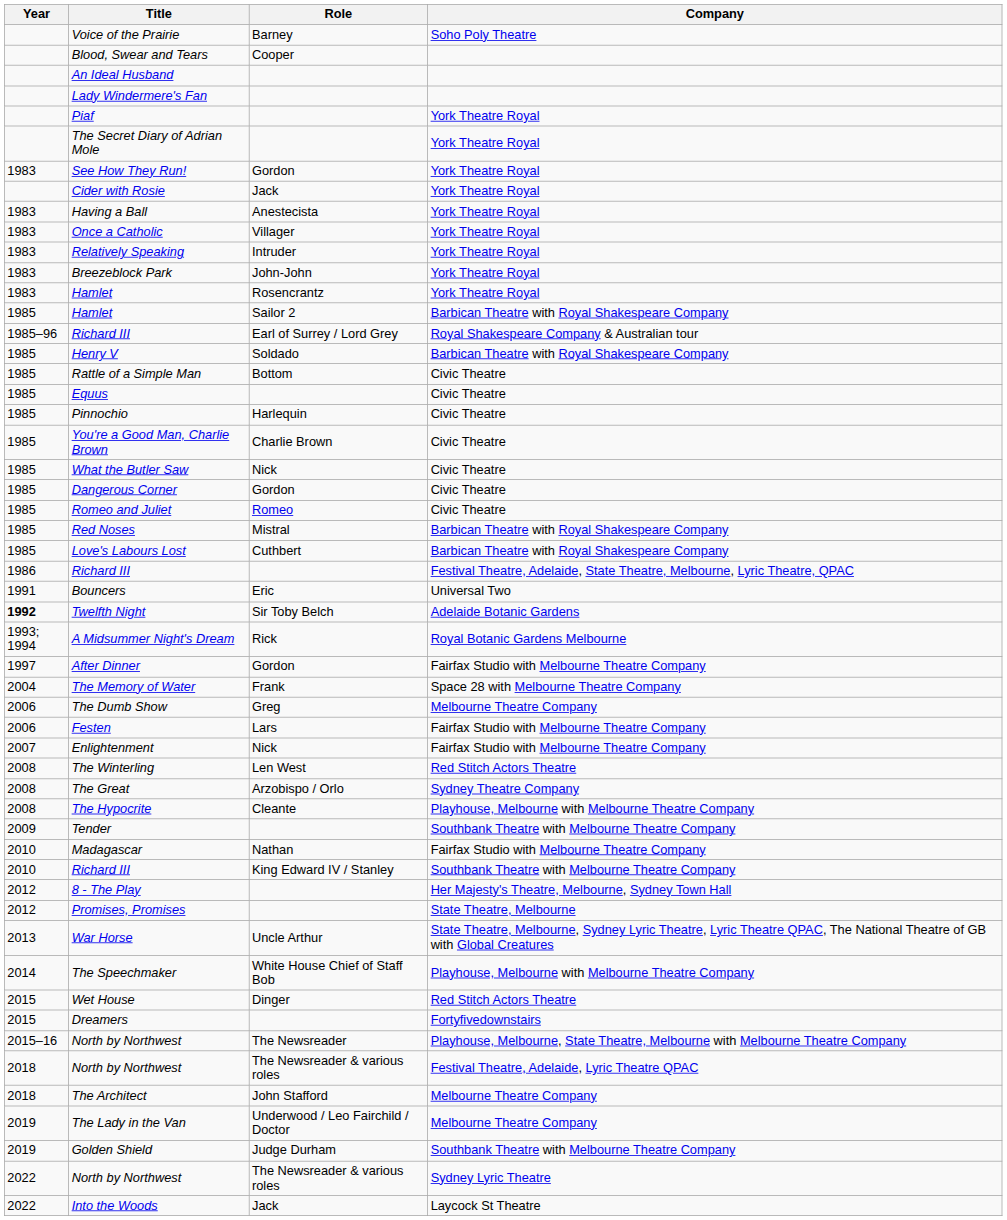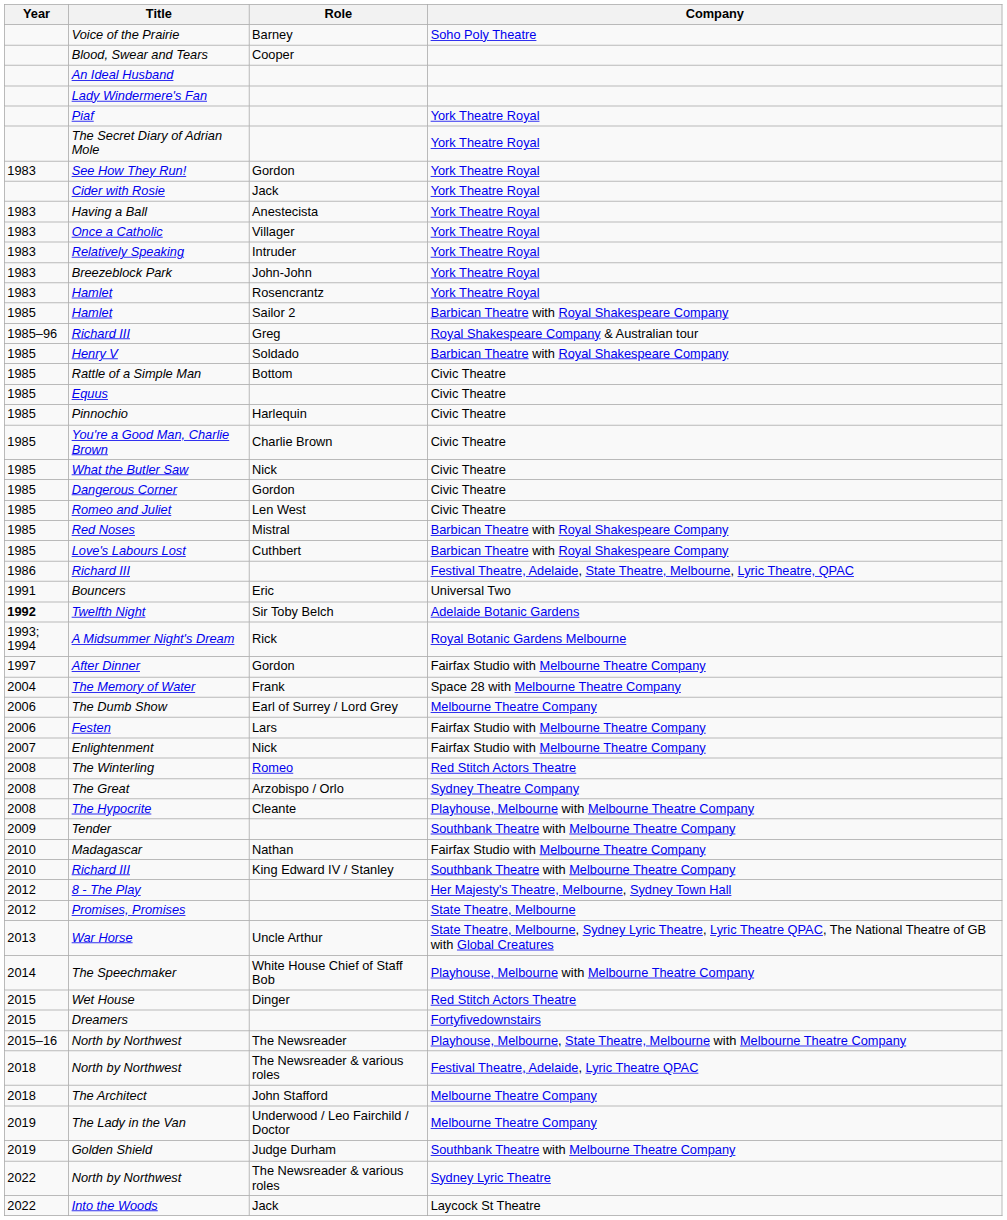Richard III / Royal Shakespeare Company & Australian tour | Role: Earl of Surrey / Lord Grey -> Greg
Romeo and Juliet | Role: Romeo -> Len West
The Dumb Show | Role: Greg -> Earl of Surrey / Lord Grey
The Winterling | Role: Len West -> Romeo
